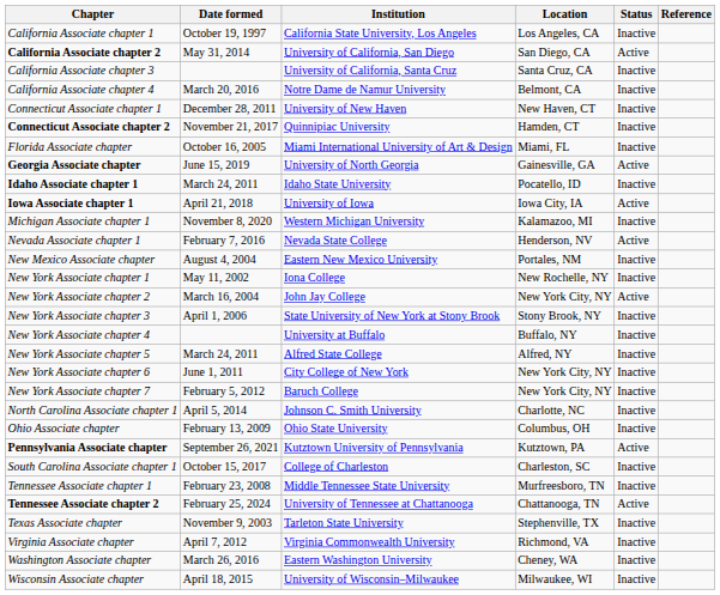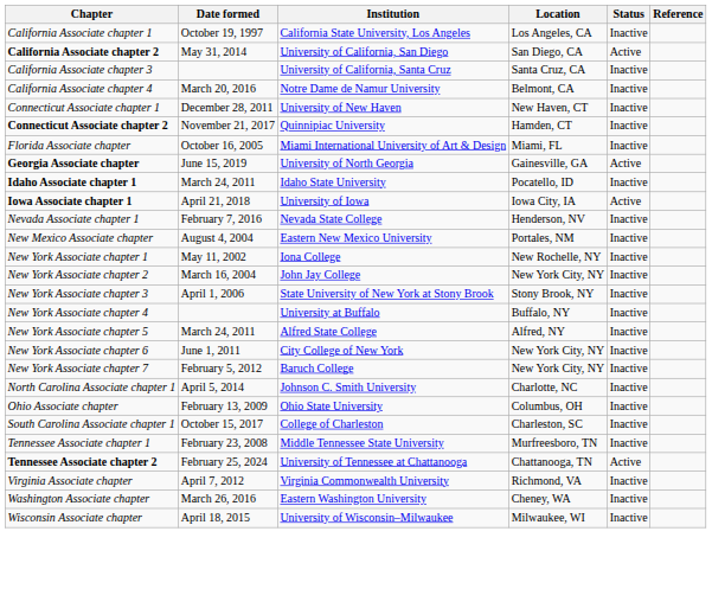- row: Michigan Associate chapter 1 | November 8, 2020 | Western Michigan University | Kalamazoo, MI | Inactive
Nevada Associate chapter 1 | Status: Active -> Inactive
New York Associate chapter 2 | Status: Active -> Inactive
- row: Pennsylvania Associate chapter | September 26, 2021 | Kutztown University of Pennsylvania | Kutztown, PA | Active
- row: Texas Associate chapter | November 9, 2003 | Tarleton State University | Stephenville, TX | Inactive
